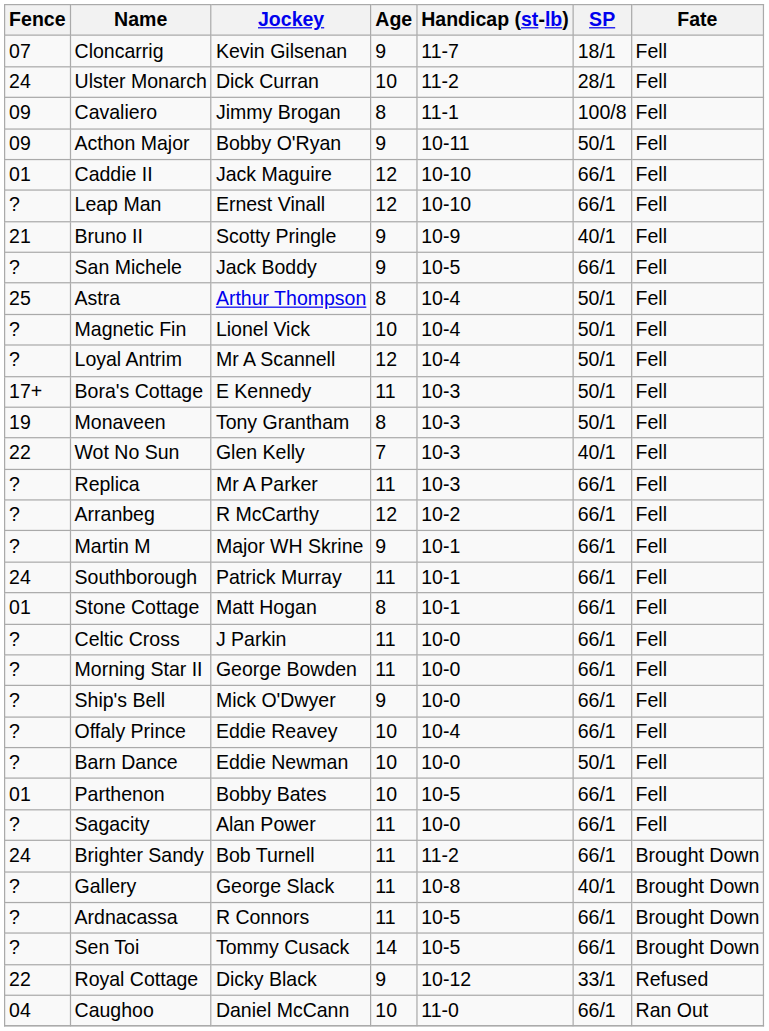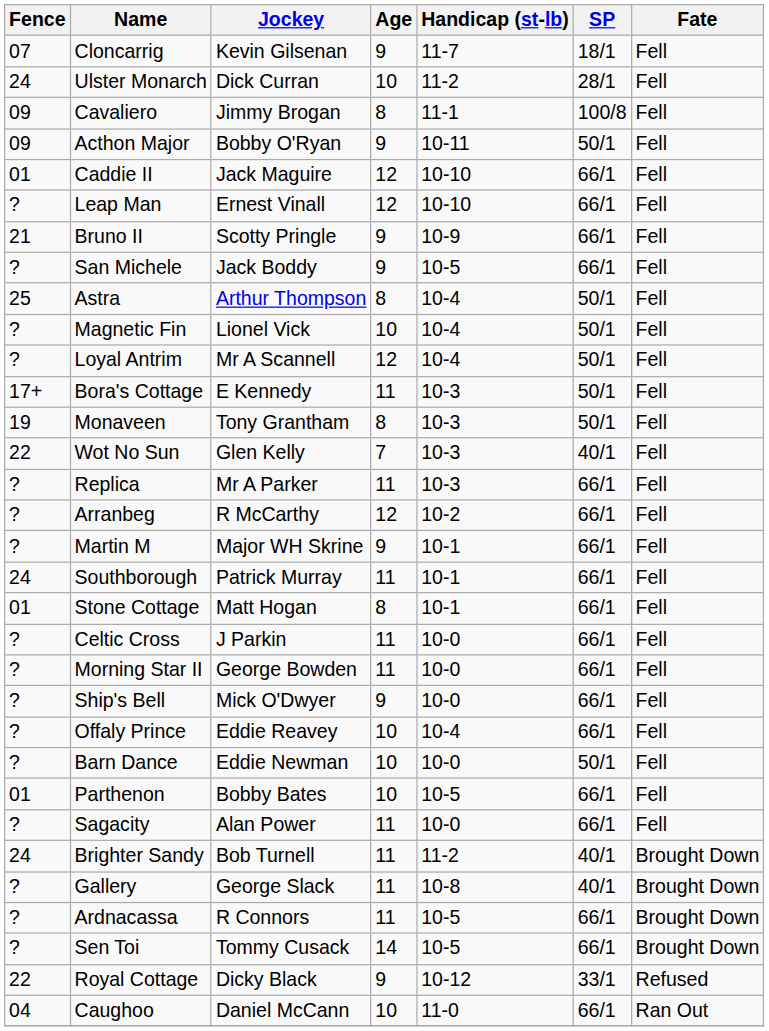Bruno II | SP: 40/1 -> 66/1
Brighter Sandy | SP: 66/1 -> 40/1
